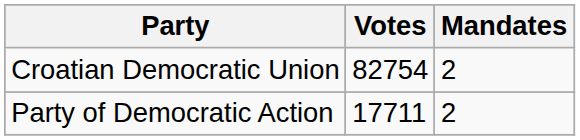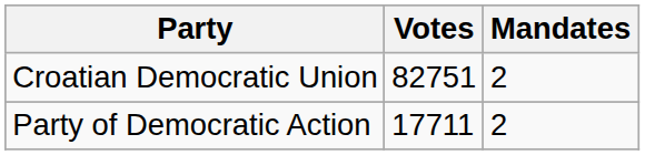Croatian Democratic Union | Votes: 82754 -> 82751
